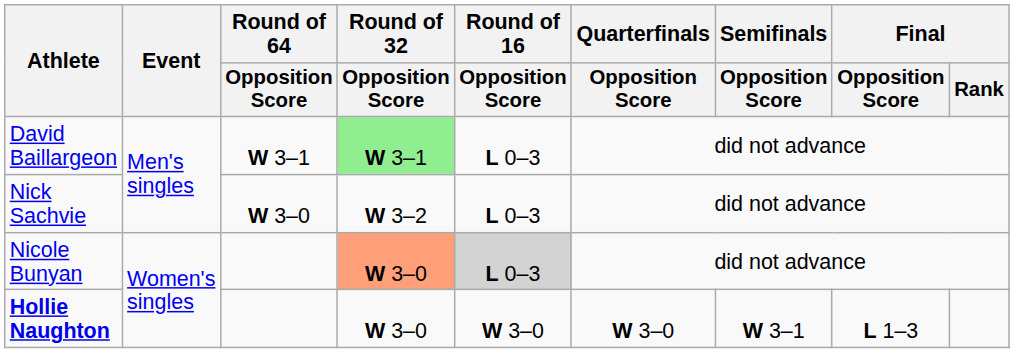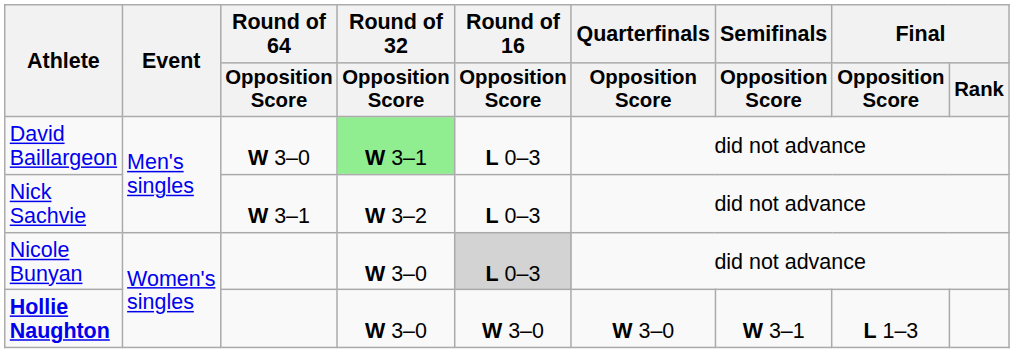David Baillargeon | Round of 64 / Opposition Score: W 3–1 -> W 3–0
Nick Sachvie | Round of 64 / Opposition Score: W 3–0 -> W 3–1
Nicole Bunyan | Round of 32 / Opposition Score: lightsalmon background -> no background
